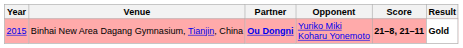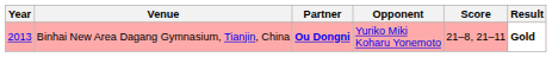Binhai New Area Dagang Gymnasium, Tianjin, China | Year: 2015 -> 2013
Binhai New Area Dagang Gymnasium, Tianjin, China | Score: bold -> normal
